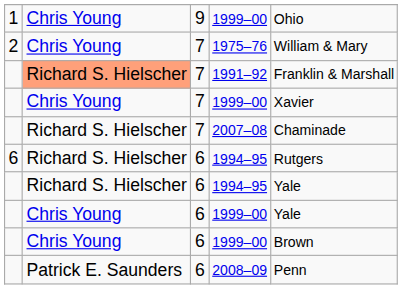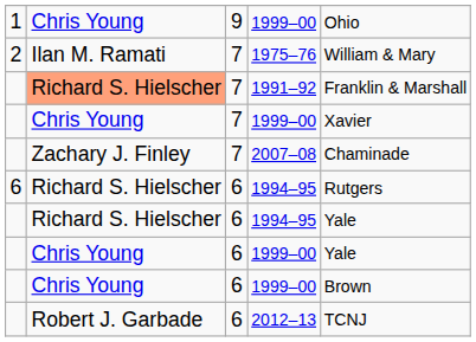1975–76 | column 2: Chris Young -> Ilan M. Ramati
2007–08 | column 2: Richard S. Hielscher -> Zachary J. Finley
- row: Patrick E. Saunders | 6 | 2008–09 | Penn
+ row: Robert J. Garbade | 6 | 2012–13 | TCNJ
